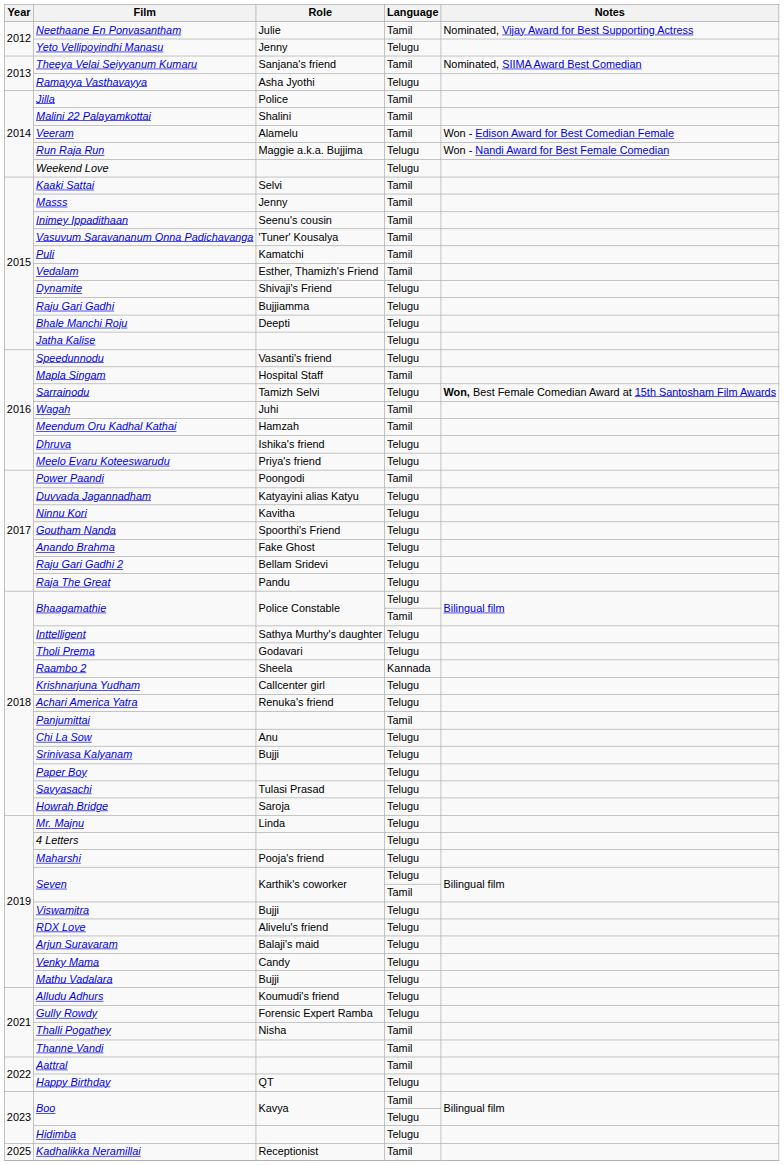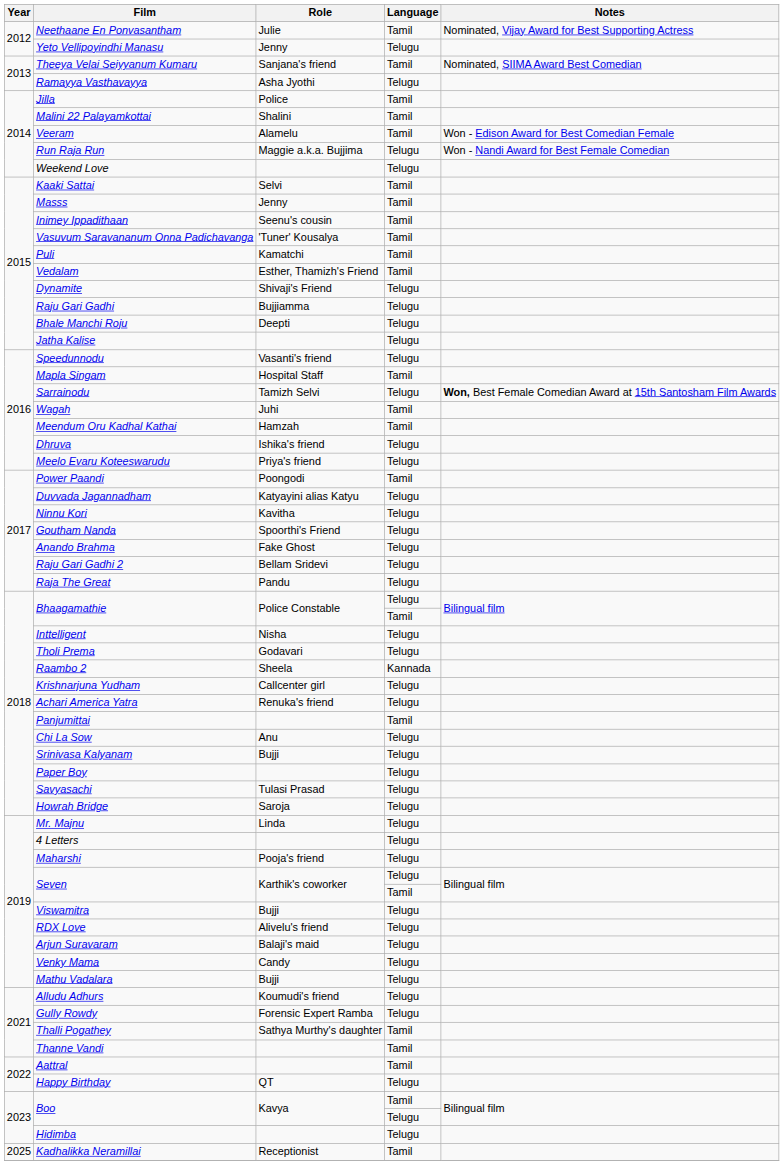Inttelligent | Role: Sathya Murthy's daughter -> Nisha
Thalli Pogathey | Role: Nisha -> Sathya Murthy's daughter
